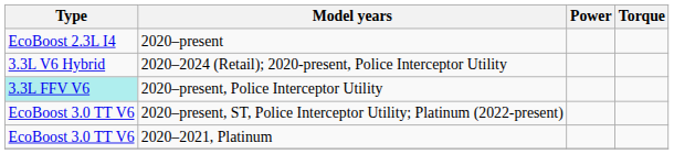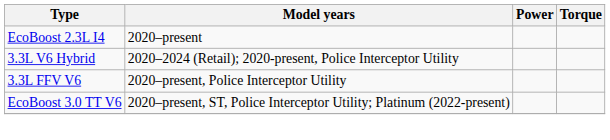2020–present, Police Interceptor Utility | Type: paleturquoise background -> no background
- row: EcoBoost 3.0 TT V6 | 2020–2021, Platinum
